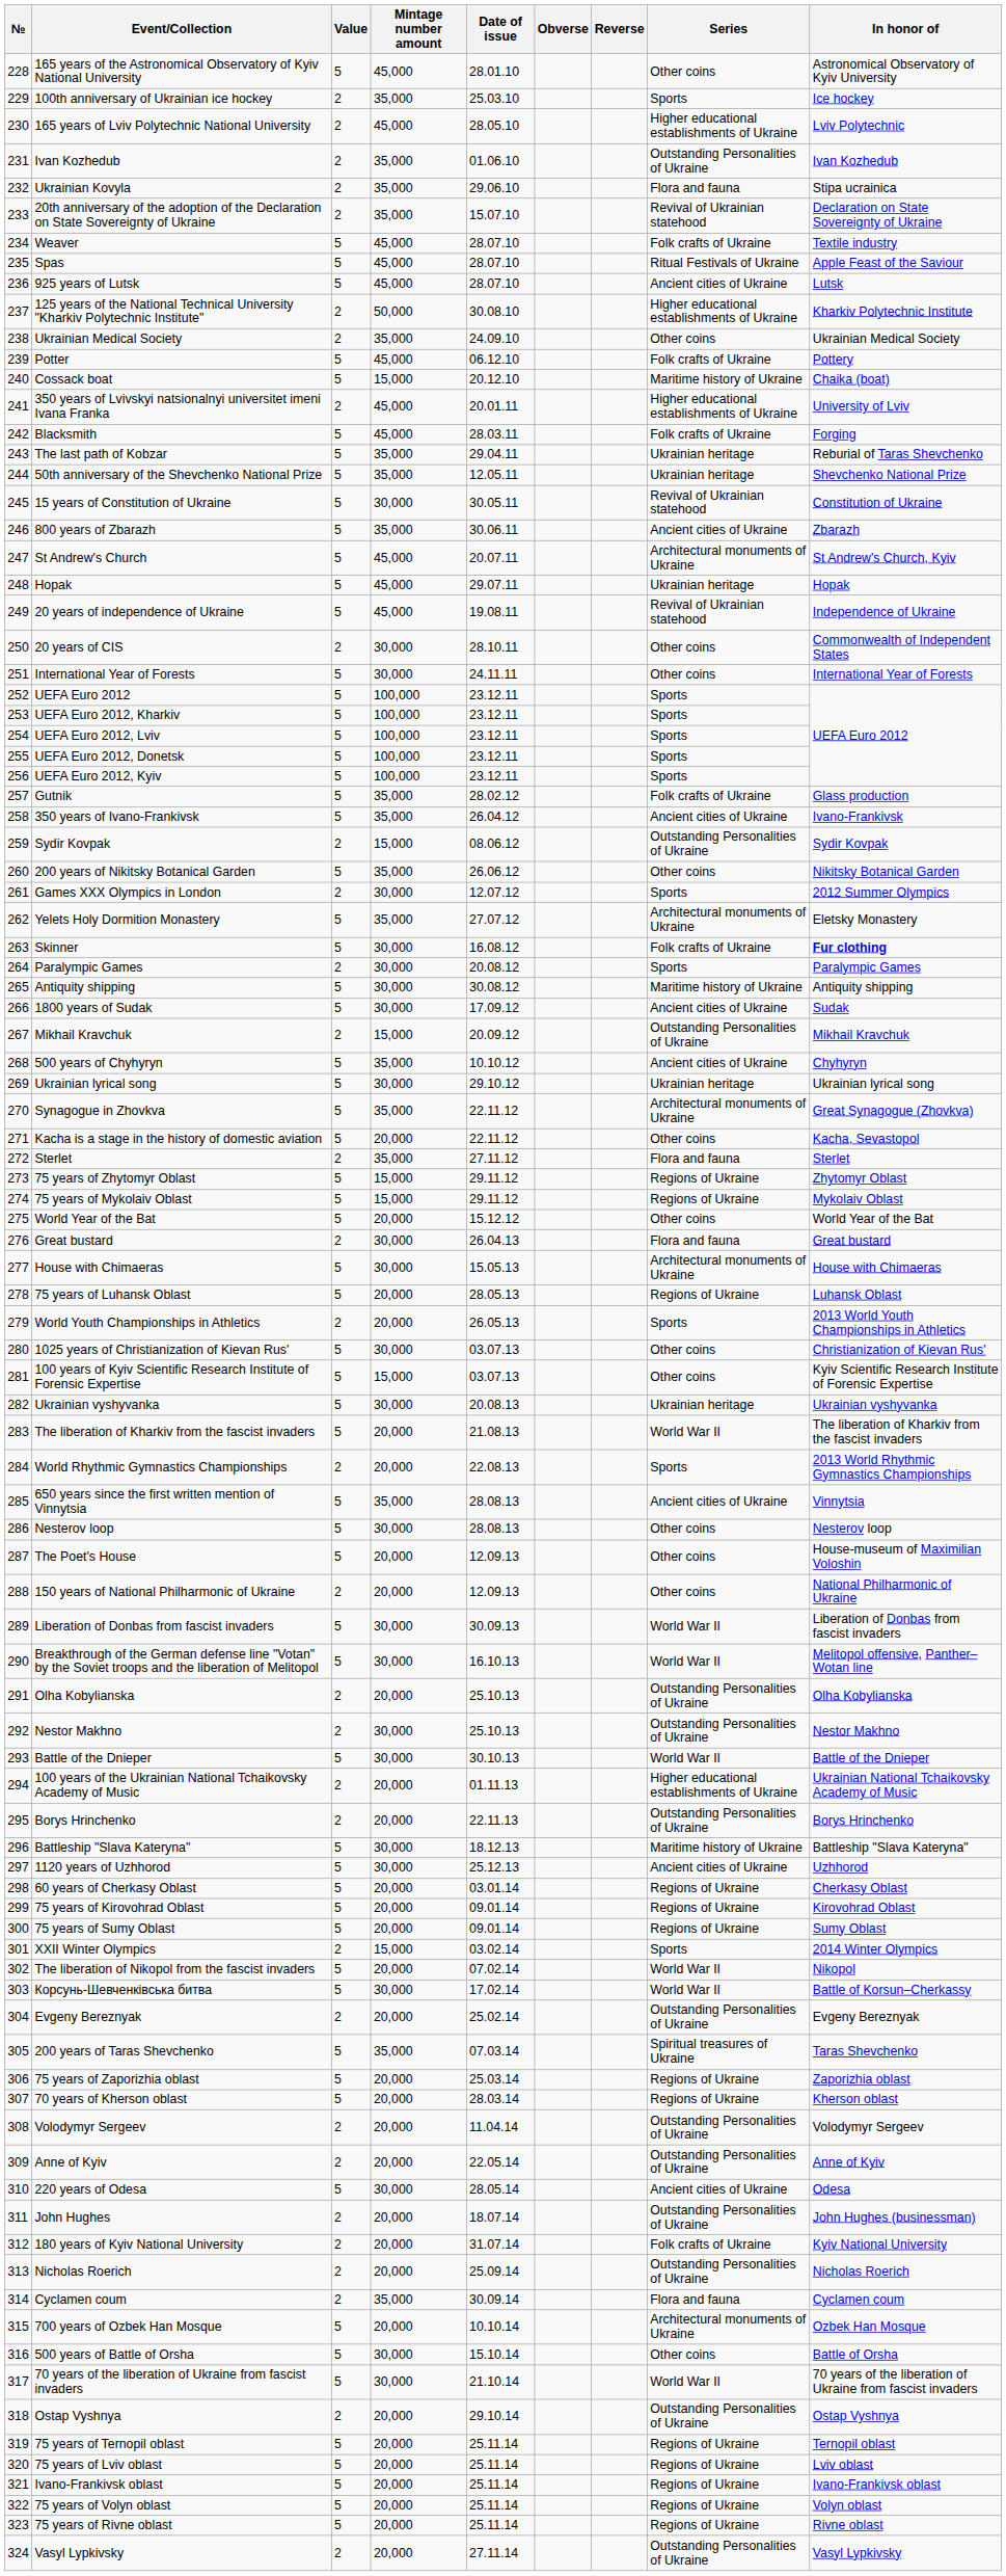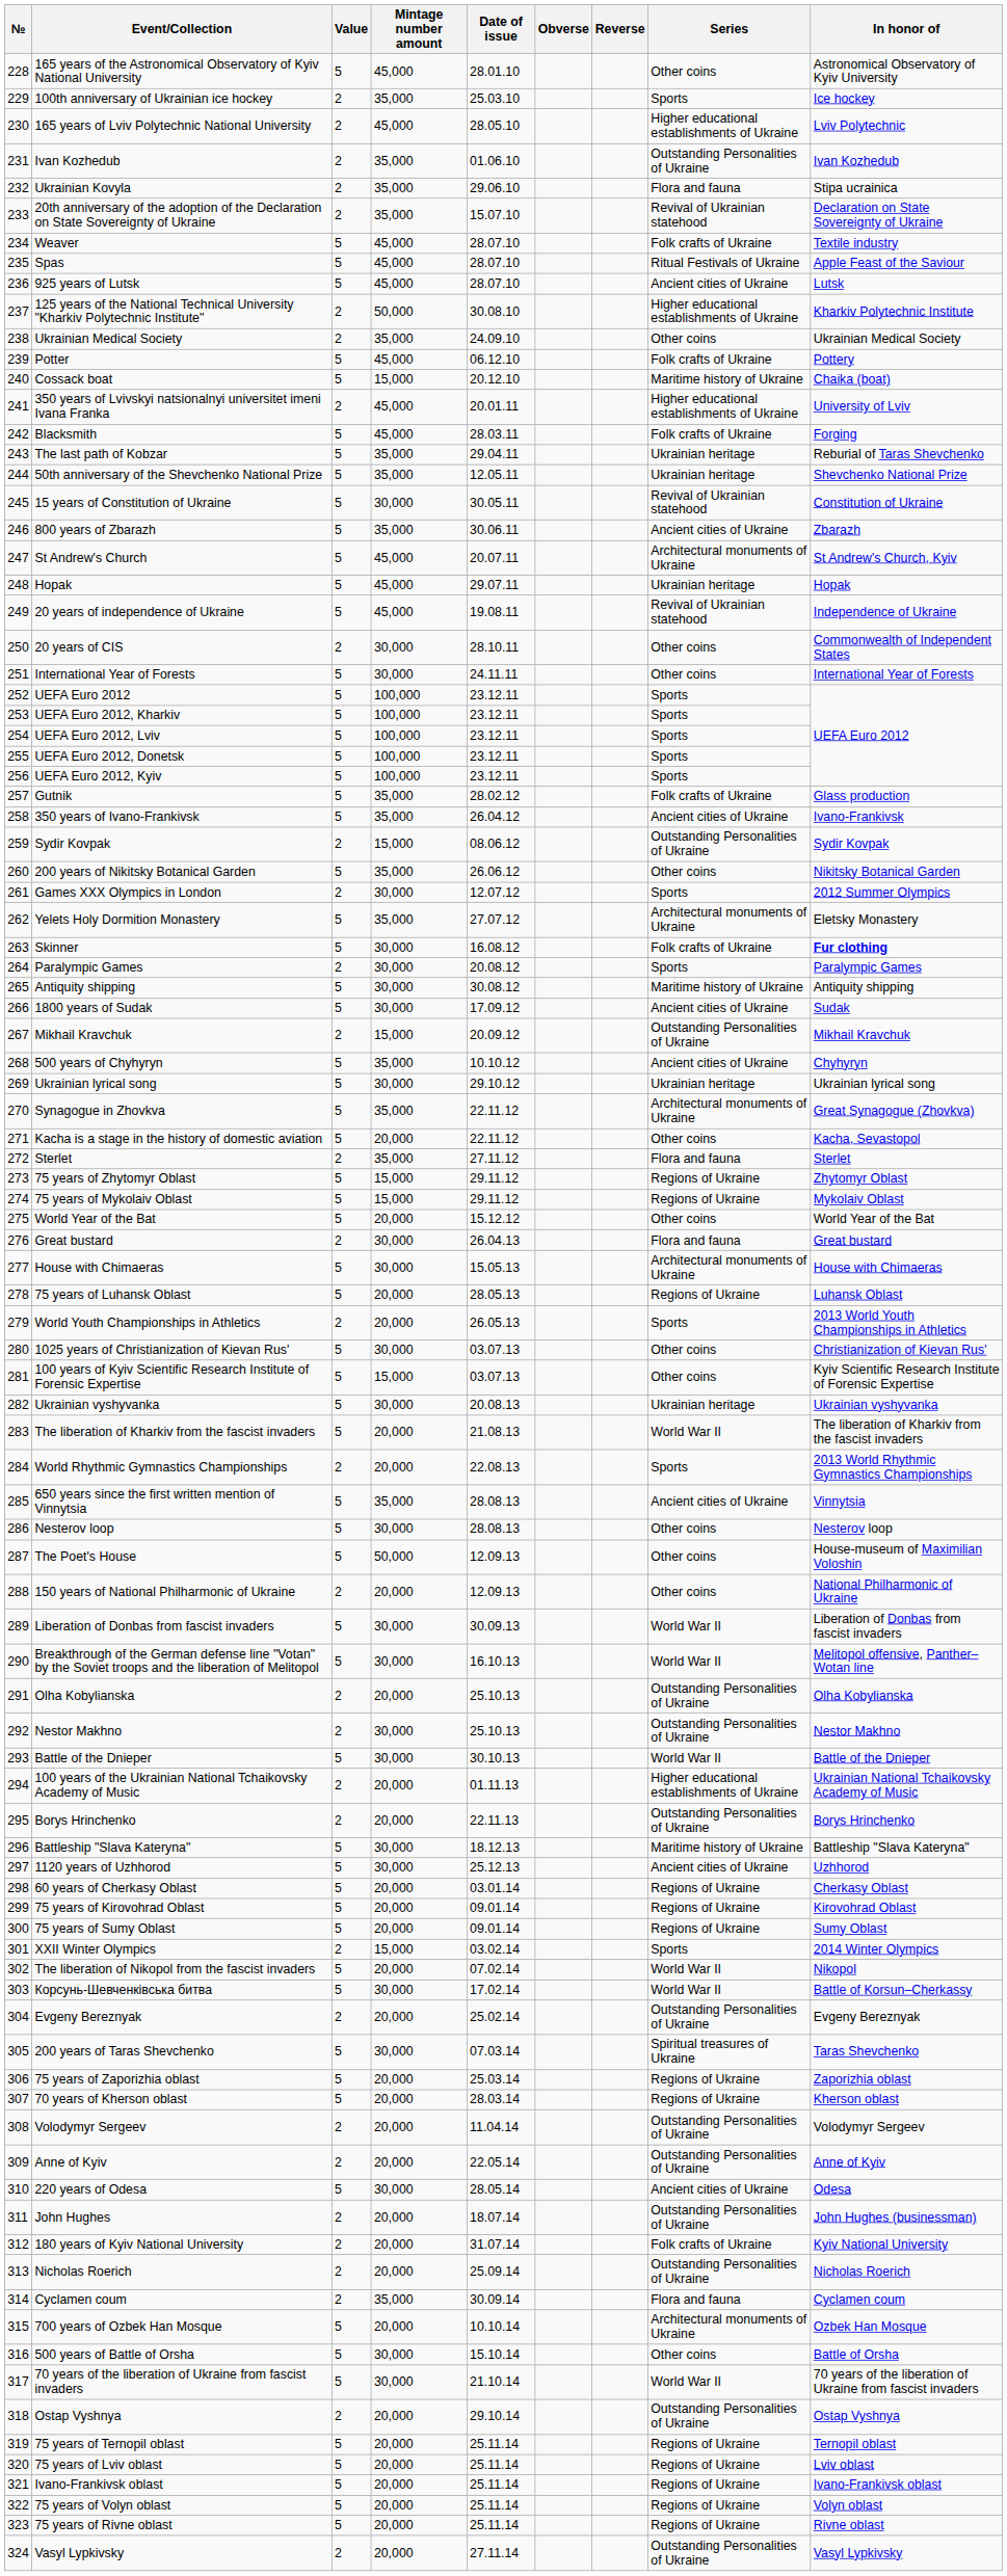The Poet's House | Mintage number amount: 20,000 -> 50,000
200 years of Taras Shevchenko | Mintage number amount: 35,000 -> 30,000
